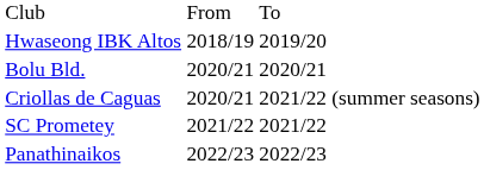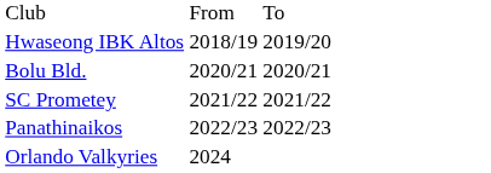- row: Criollas de Caguas | 2020/21 | 2021/22 (summer seasons)
+ row: Orlando Valkyries | 2024
